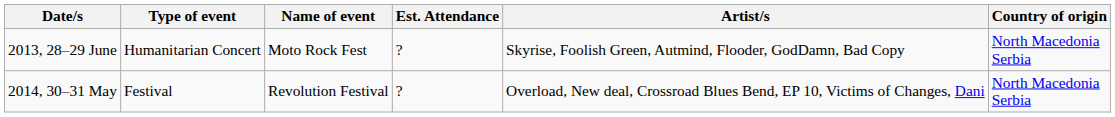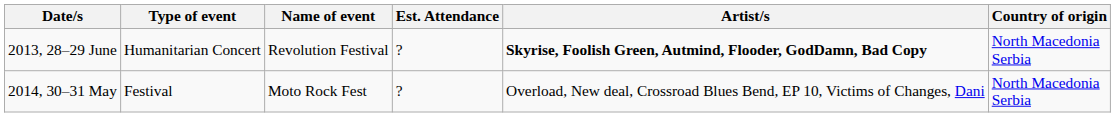2013, 28–29 June | Name of event: Moto Rock Fest -> Revolution Festival
2013, 28–29 June | Artist/s: normal -> bold
2014, 30–31 May | Name of event: Revolution Festival -> Moto Rock Fest
